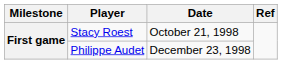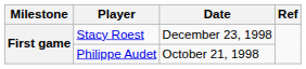Stacy Roest | Date: October 21, 1998 -> December 23, 1998
Philippe Audet | Date: December 23, 1998 -> October 21, 1998
